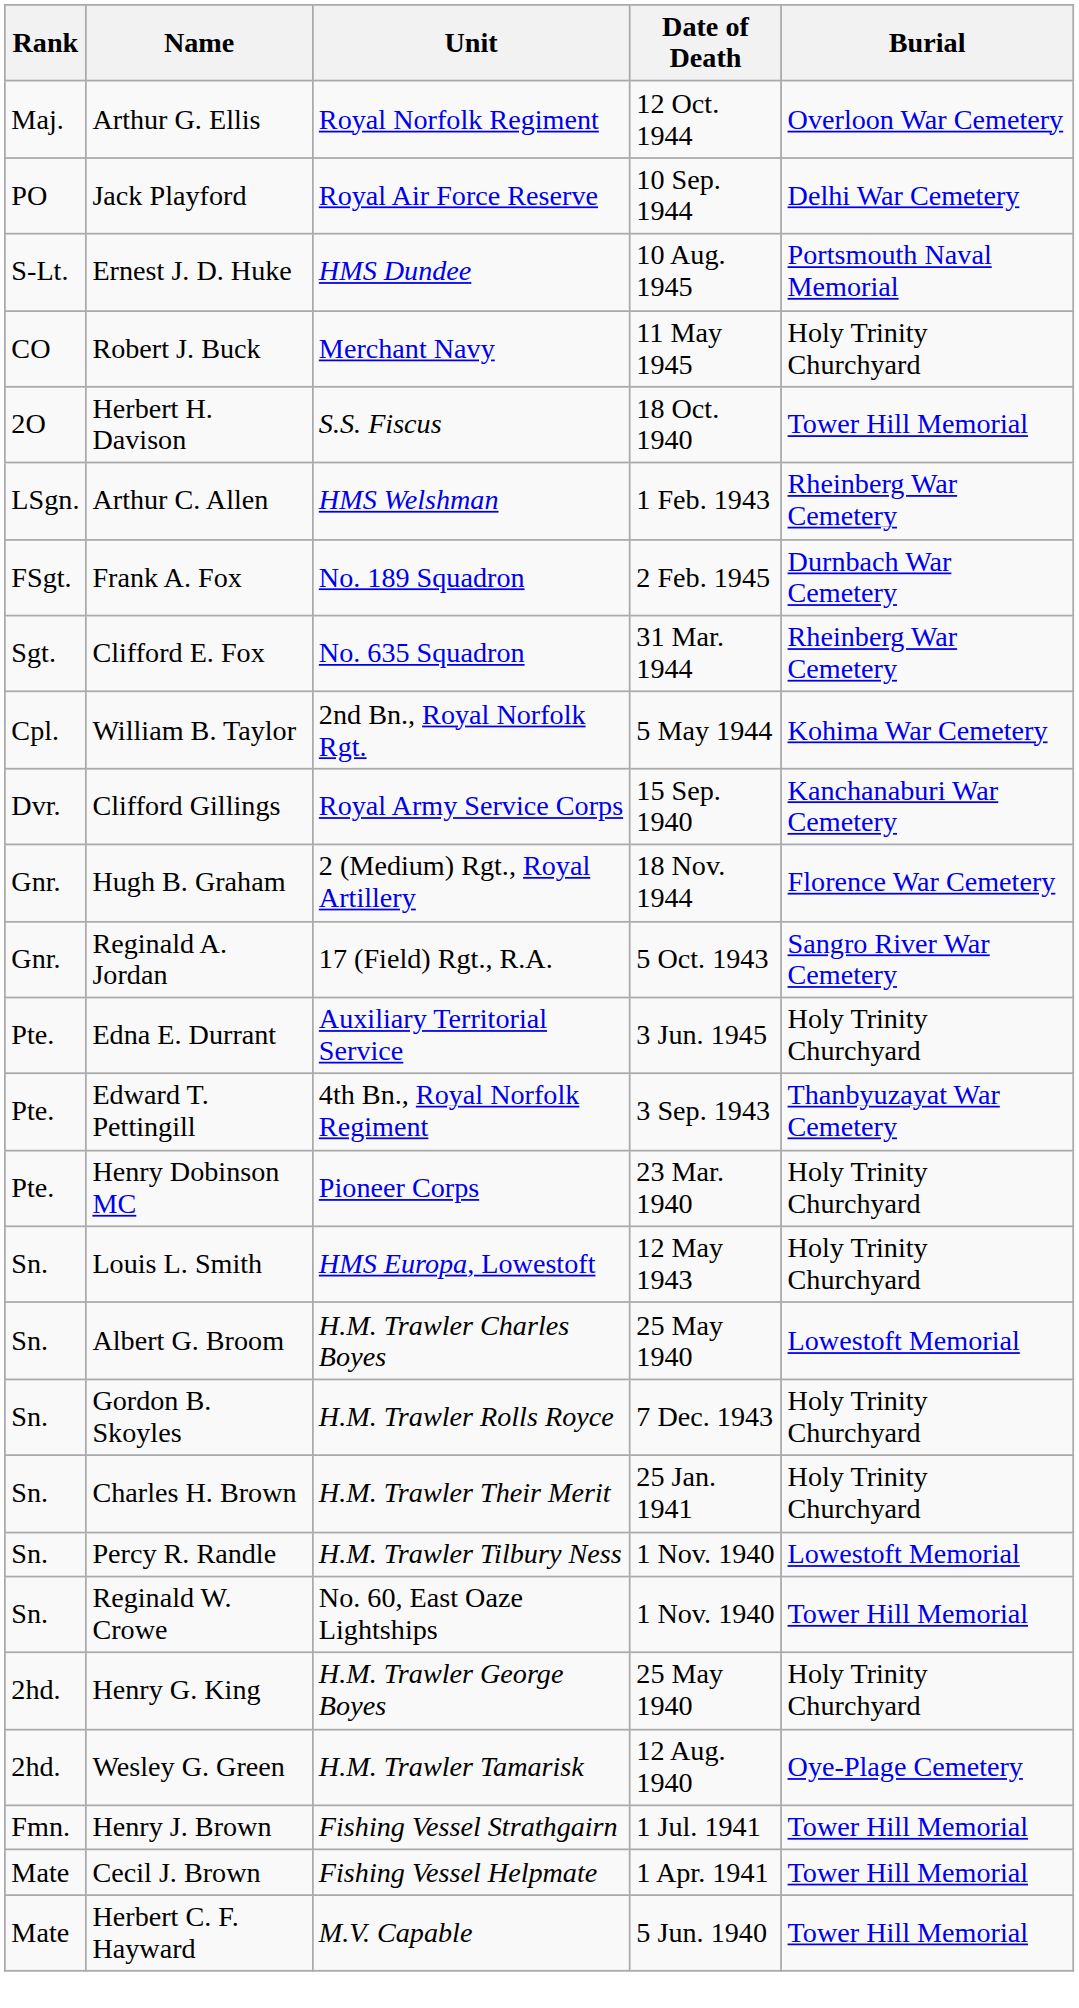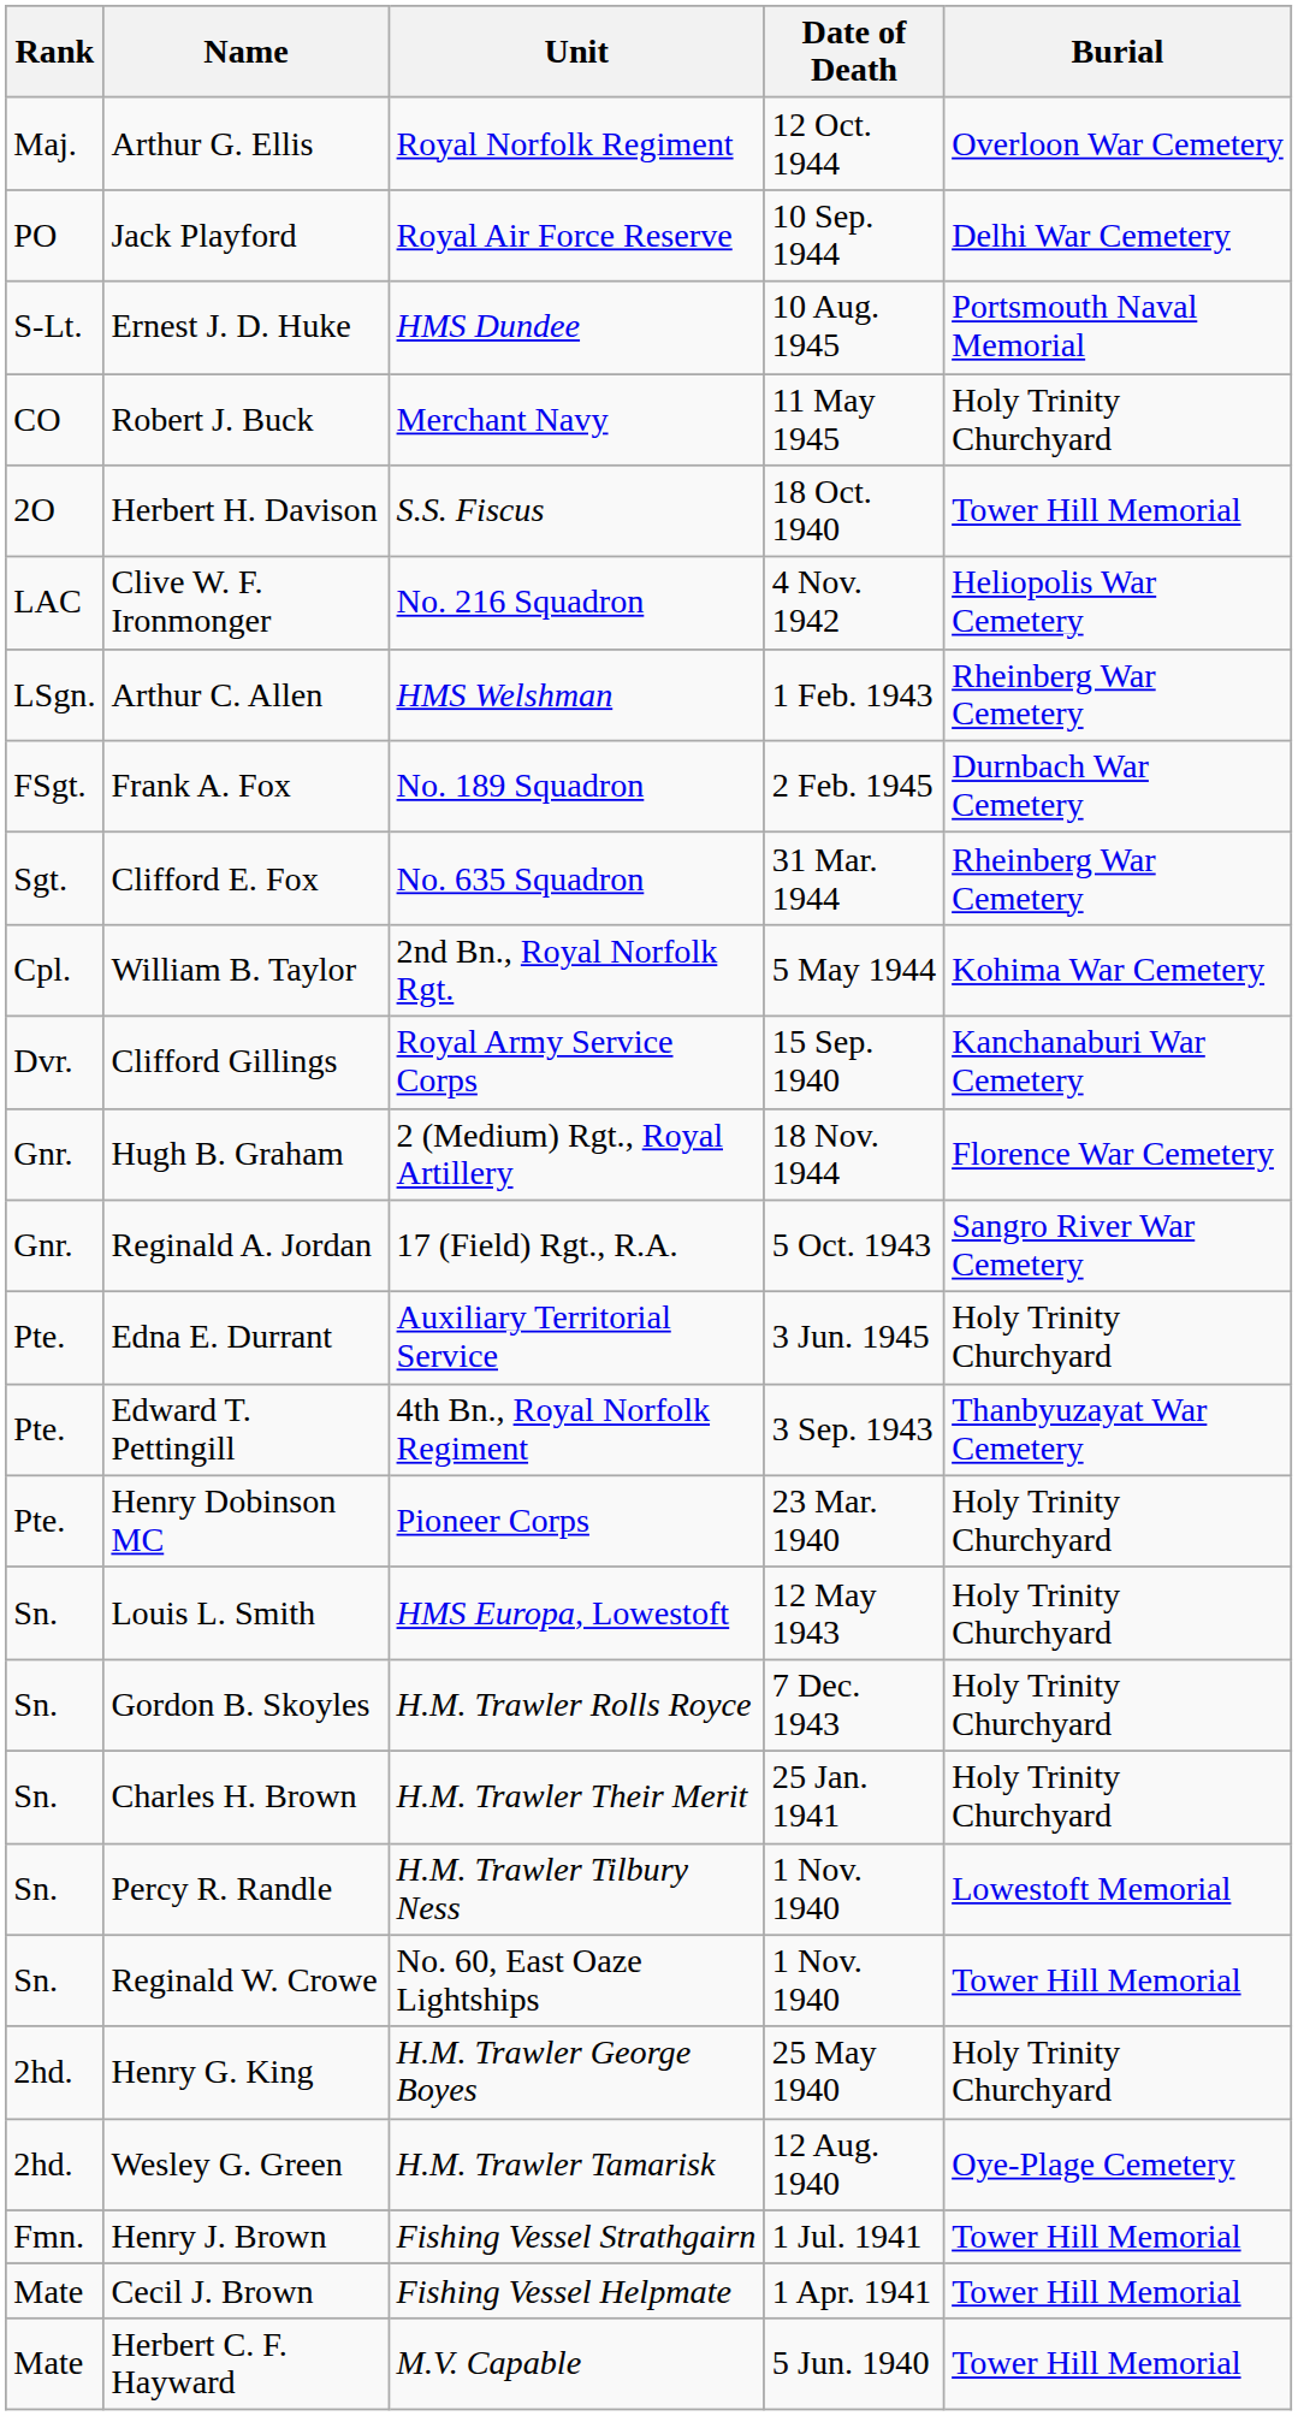+ row: LAC | Clive W. F. Ironmonger | No. 216 Squadron | 4 Nov. 1942 | Heliopolis War Cemetery
- row: Sn. | Albert G. Broom | H.M. Trawler Charles Boyes | 25 May 1940 | Lowestoft Memorial
